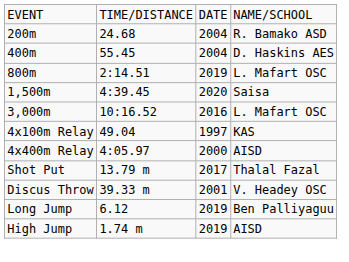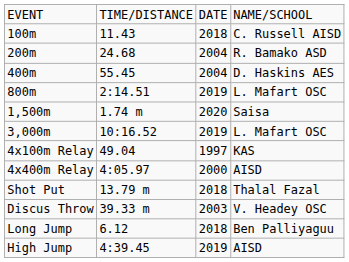+ row: 100m | 11.43 | 2018 | C. Russell AISD
1,500m | column 2: 4:39.45 -> 1.74 m
3,000m | column 3: 2016 -> 2019
Shot Put | column 3: 2017 -> 2018
Discus Throw | column 3: 2001 -> 2003
Long Jump | column 3: 2019 -> 2018
High Jump | column 2: 1.74 m -> 4:39.45
